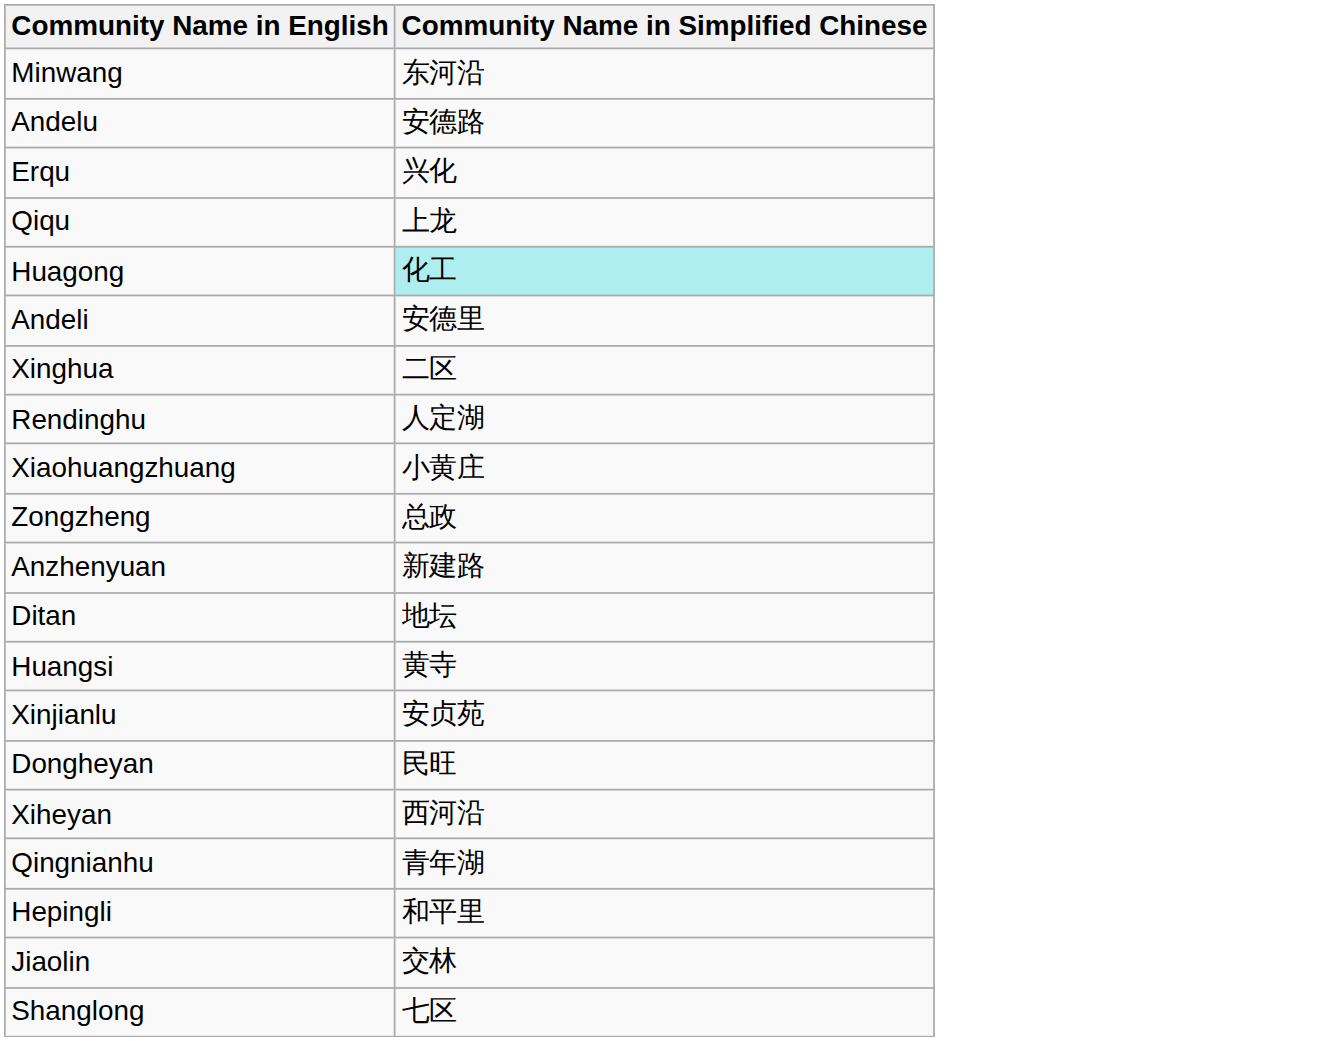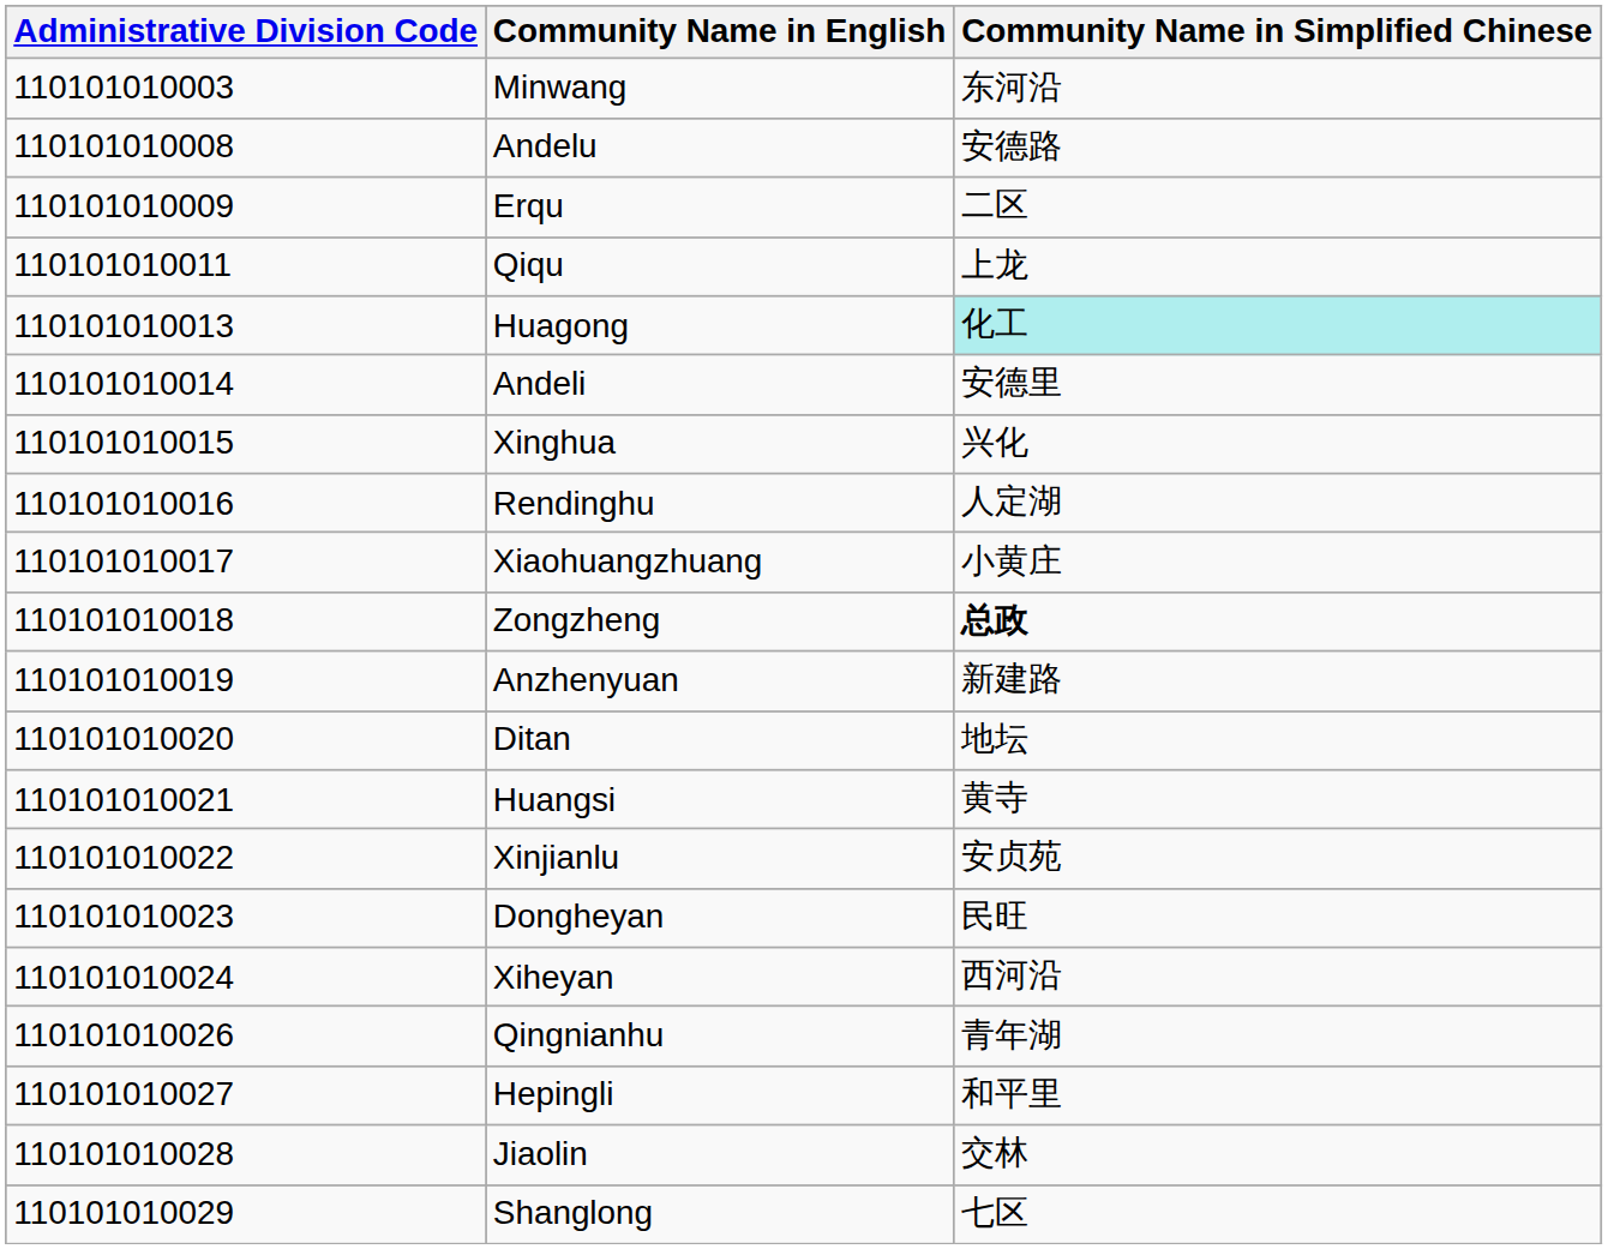+ column: Administrative Division Code | 110101010003 | 110101010008 | 110101010009 | 110101010011 | 110101010013 | 110101010014 | 110101010015 | 110101010016 | 110101010017 | 110101010018 | 110101010019 | 110101010020 | 110101010021 | 110101010022 | 110101010023 | 110101010024 | 110101010026 | 110101010027 | 110101010028 | 110101010029
Erqu | Community Name in Simplified Chinese: 兴化 -> 二区
Xinghua | Community Name in Simplified Chinese: 二区 -> 兴化
Zongzheng | Community Name in Simplified Chinese: normal -> bold
